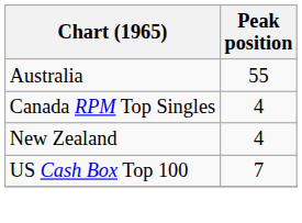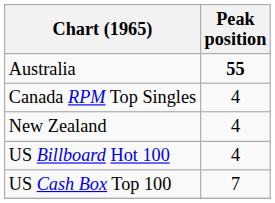Australia | Peak position: normal -> bold
+ row: US Billboard Hot 100 | 4
